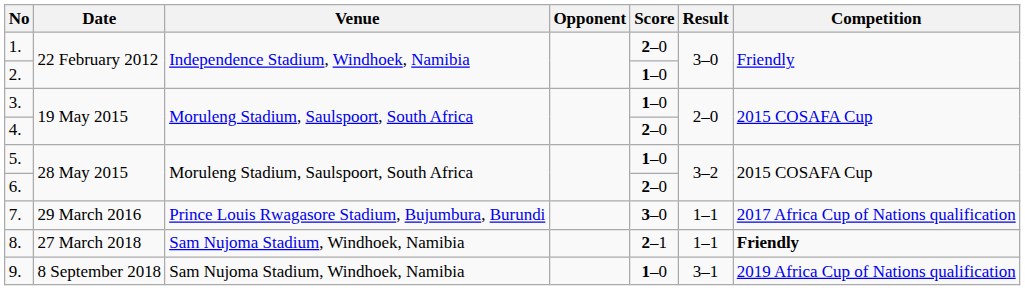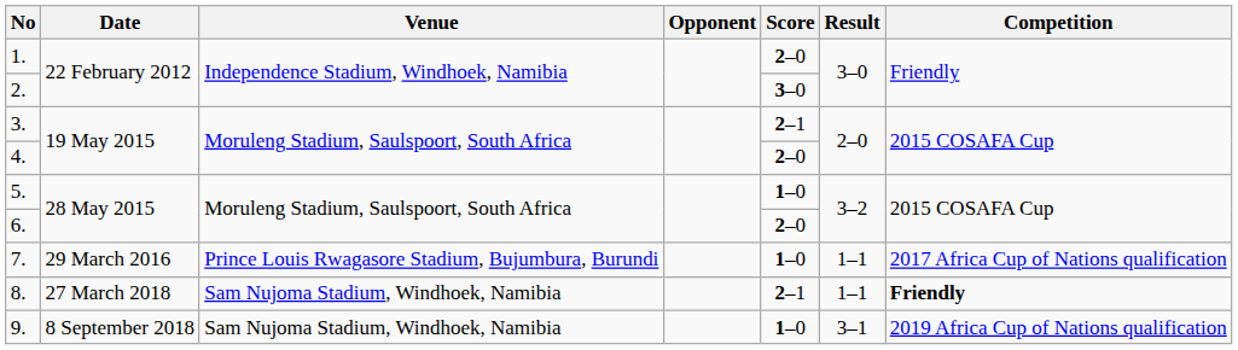2. | Score: 1–0 -> 3–0
3. | Score: 1–0 -> 2–1
7. | Score: 3–0 -> 1–0
